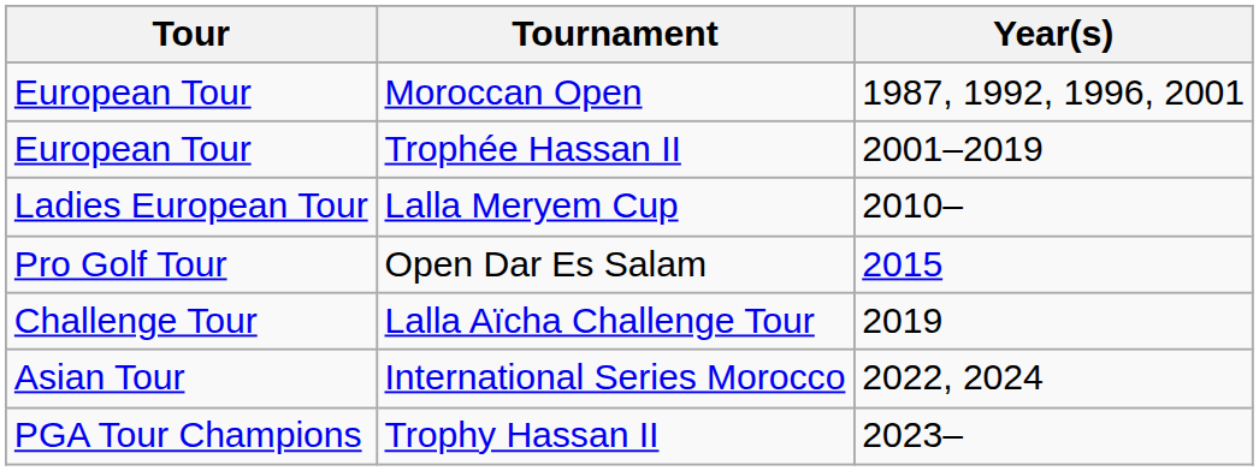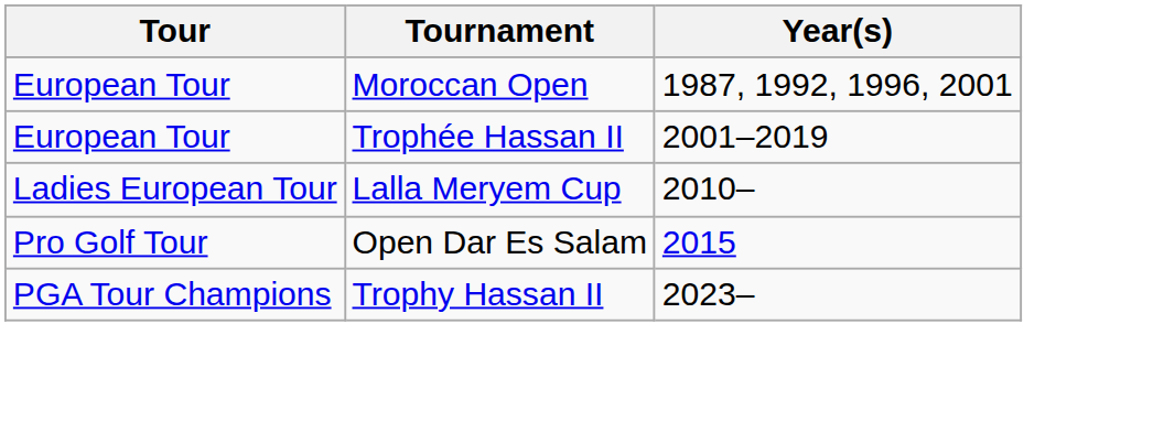- row: Challenge Tour | Lalla Aïcha Challenge Tour | 2019
- row: Asian Tour | International Series Morocco | 2022, 2024
